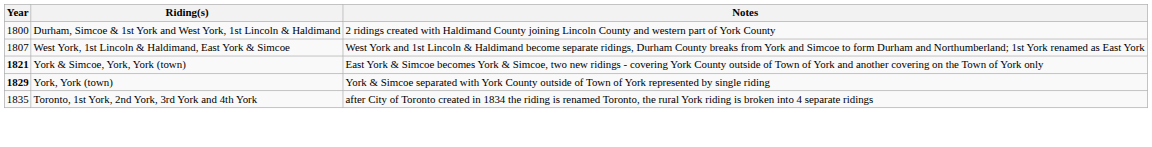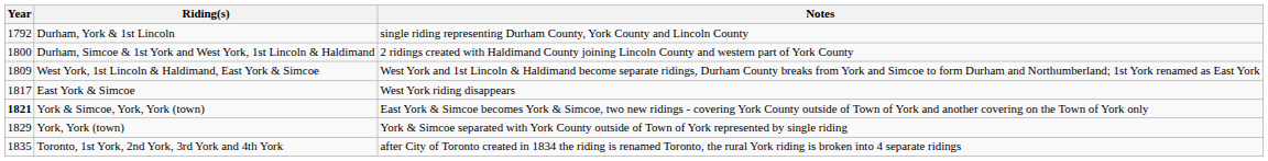+ row: 1792 | Durham, York & 1st Lincoln | single riding representing Durham County, York County and Lincoln County
West York, 1st Lincoln & Haldimand, East York & Simcoe | Year: 1807 -> 1809
+ row: 1817 | East York & Simcoe | West York riding disappears
York, York (town) | Year: bold -> normal
